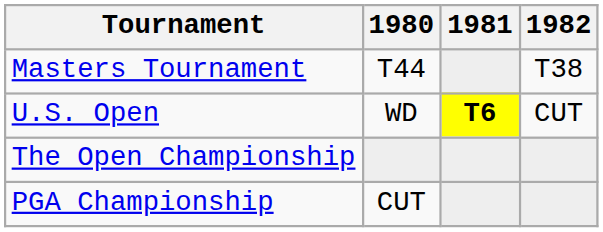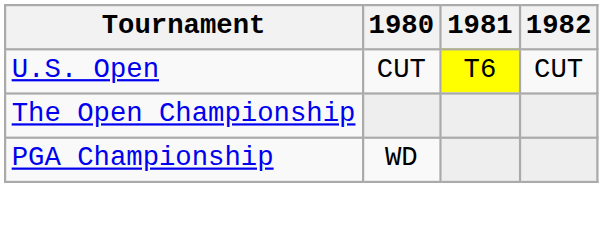- row: Masters Tournament | T44 | T38
U.S. Open | 1980: WD -> CUT
U.S. Open | 1981: bold -> normal
PGA Championship | 1980: CUT -> WD
